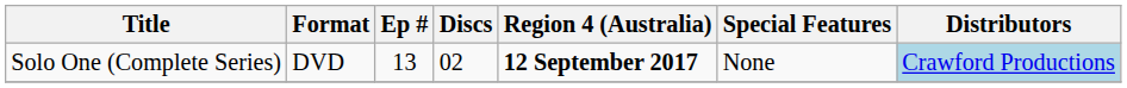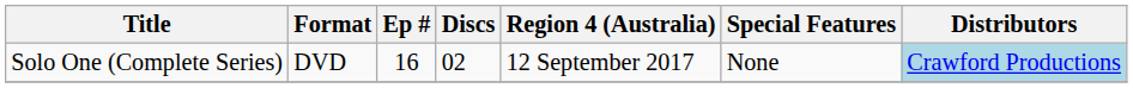Solo One (Complete Series) | Ep #: 13 -> 16
Solo One (Complete Series) | Region 4 (Australia): bold -> normal
